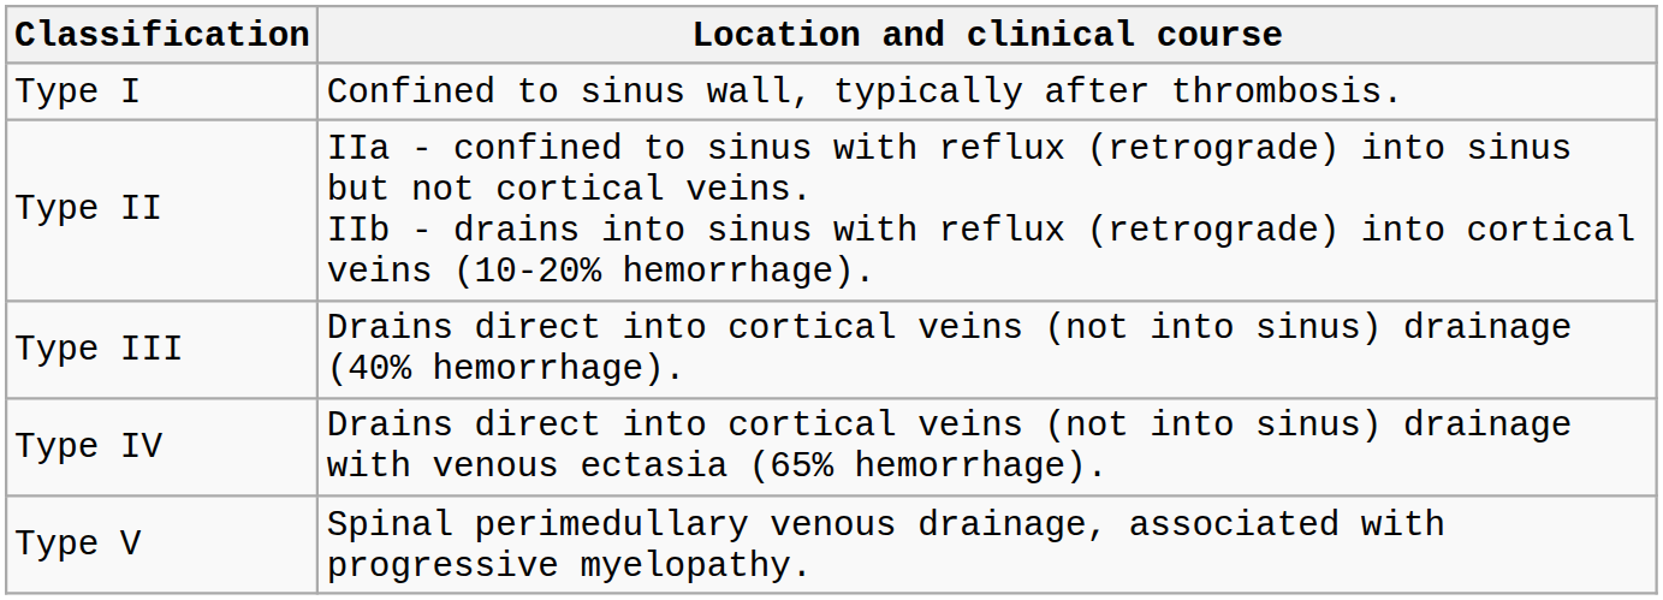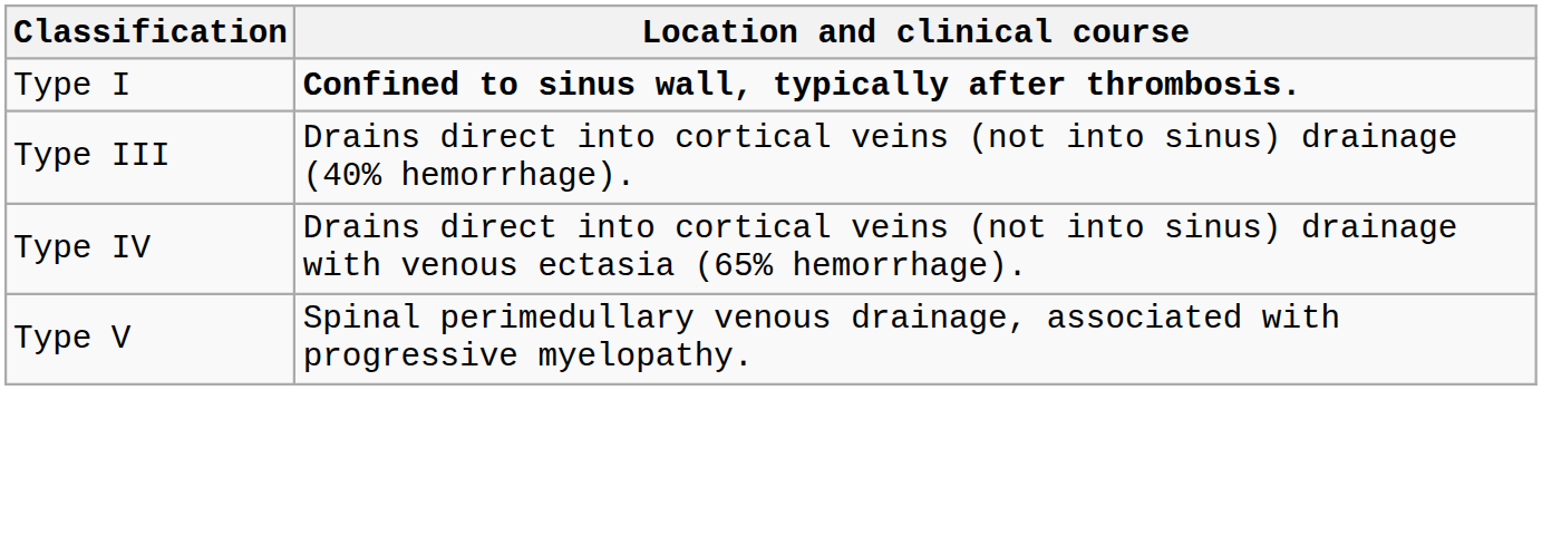Type I | Location and clinical course: normal -> bold
- row: Type II | IIa - confined to sinus with reflux (retrograde) into sinus but not cortical veins. IIb - drains into sinus with reflux (retrograde) into cortical veins (10-20% hemorrhage).
